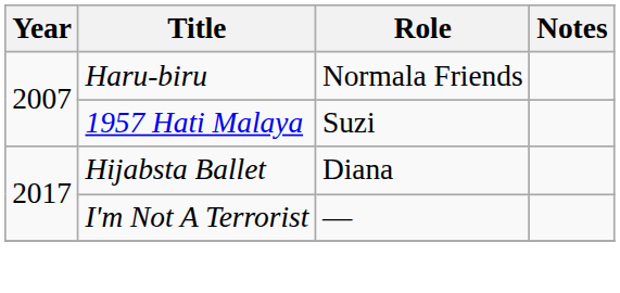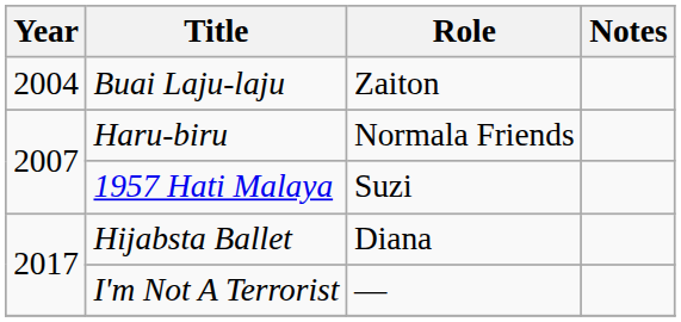+ row: 2004 | Buai Laju-laju | Zaiton
